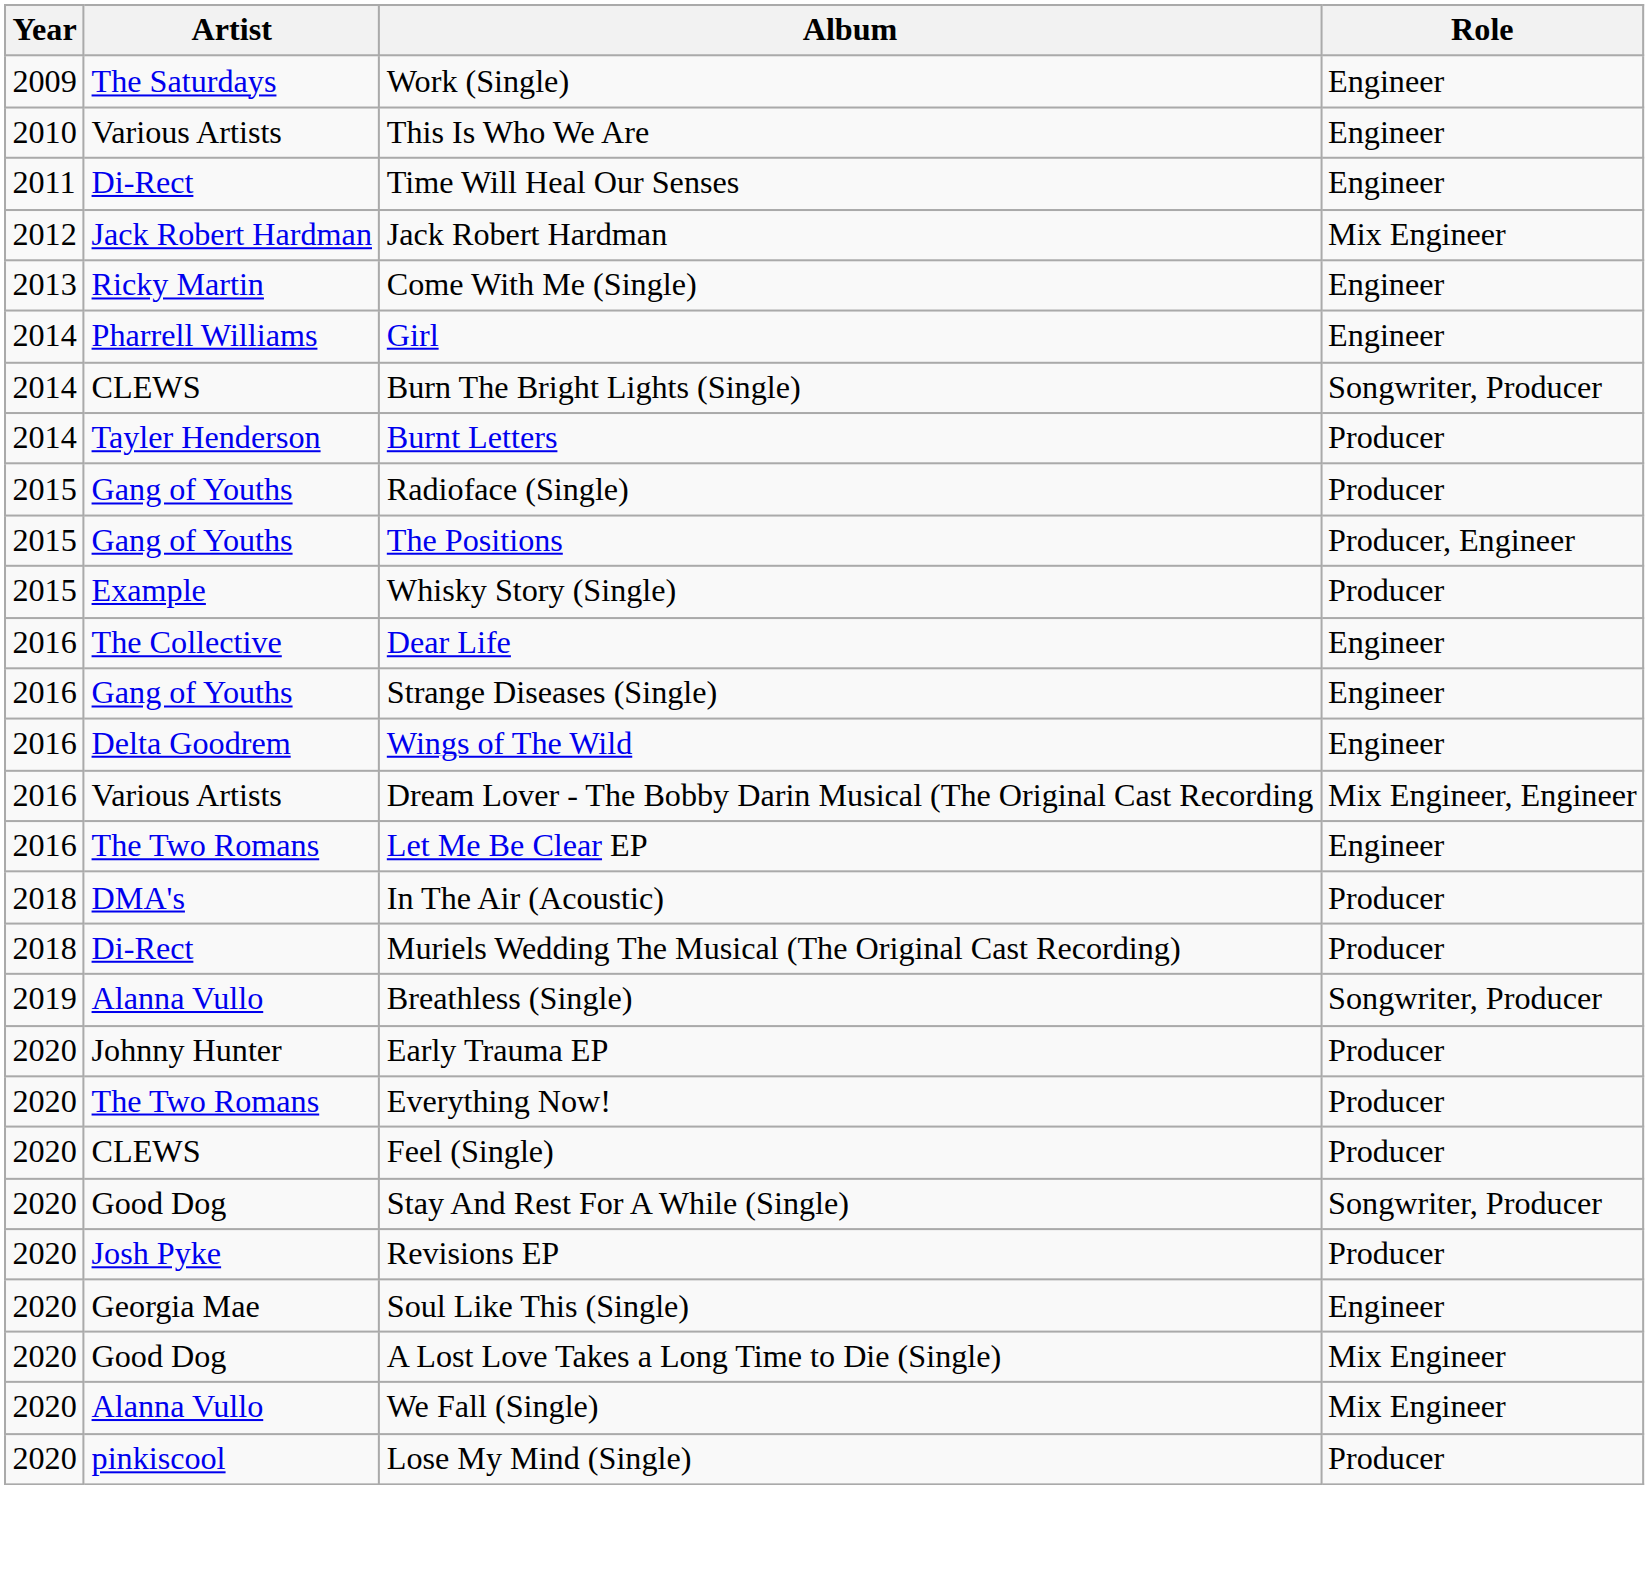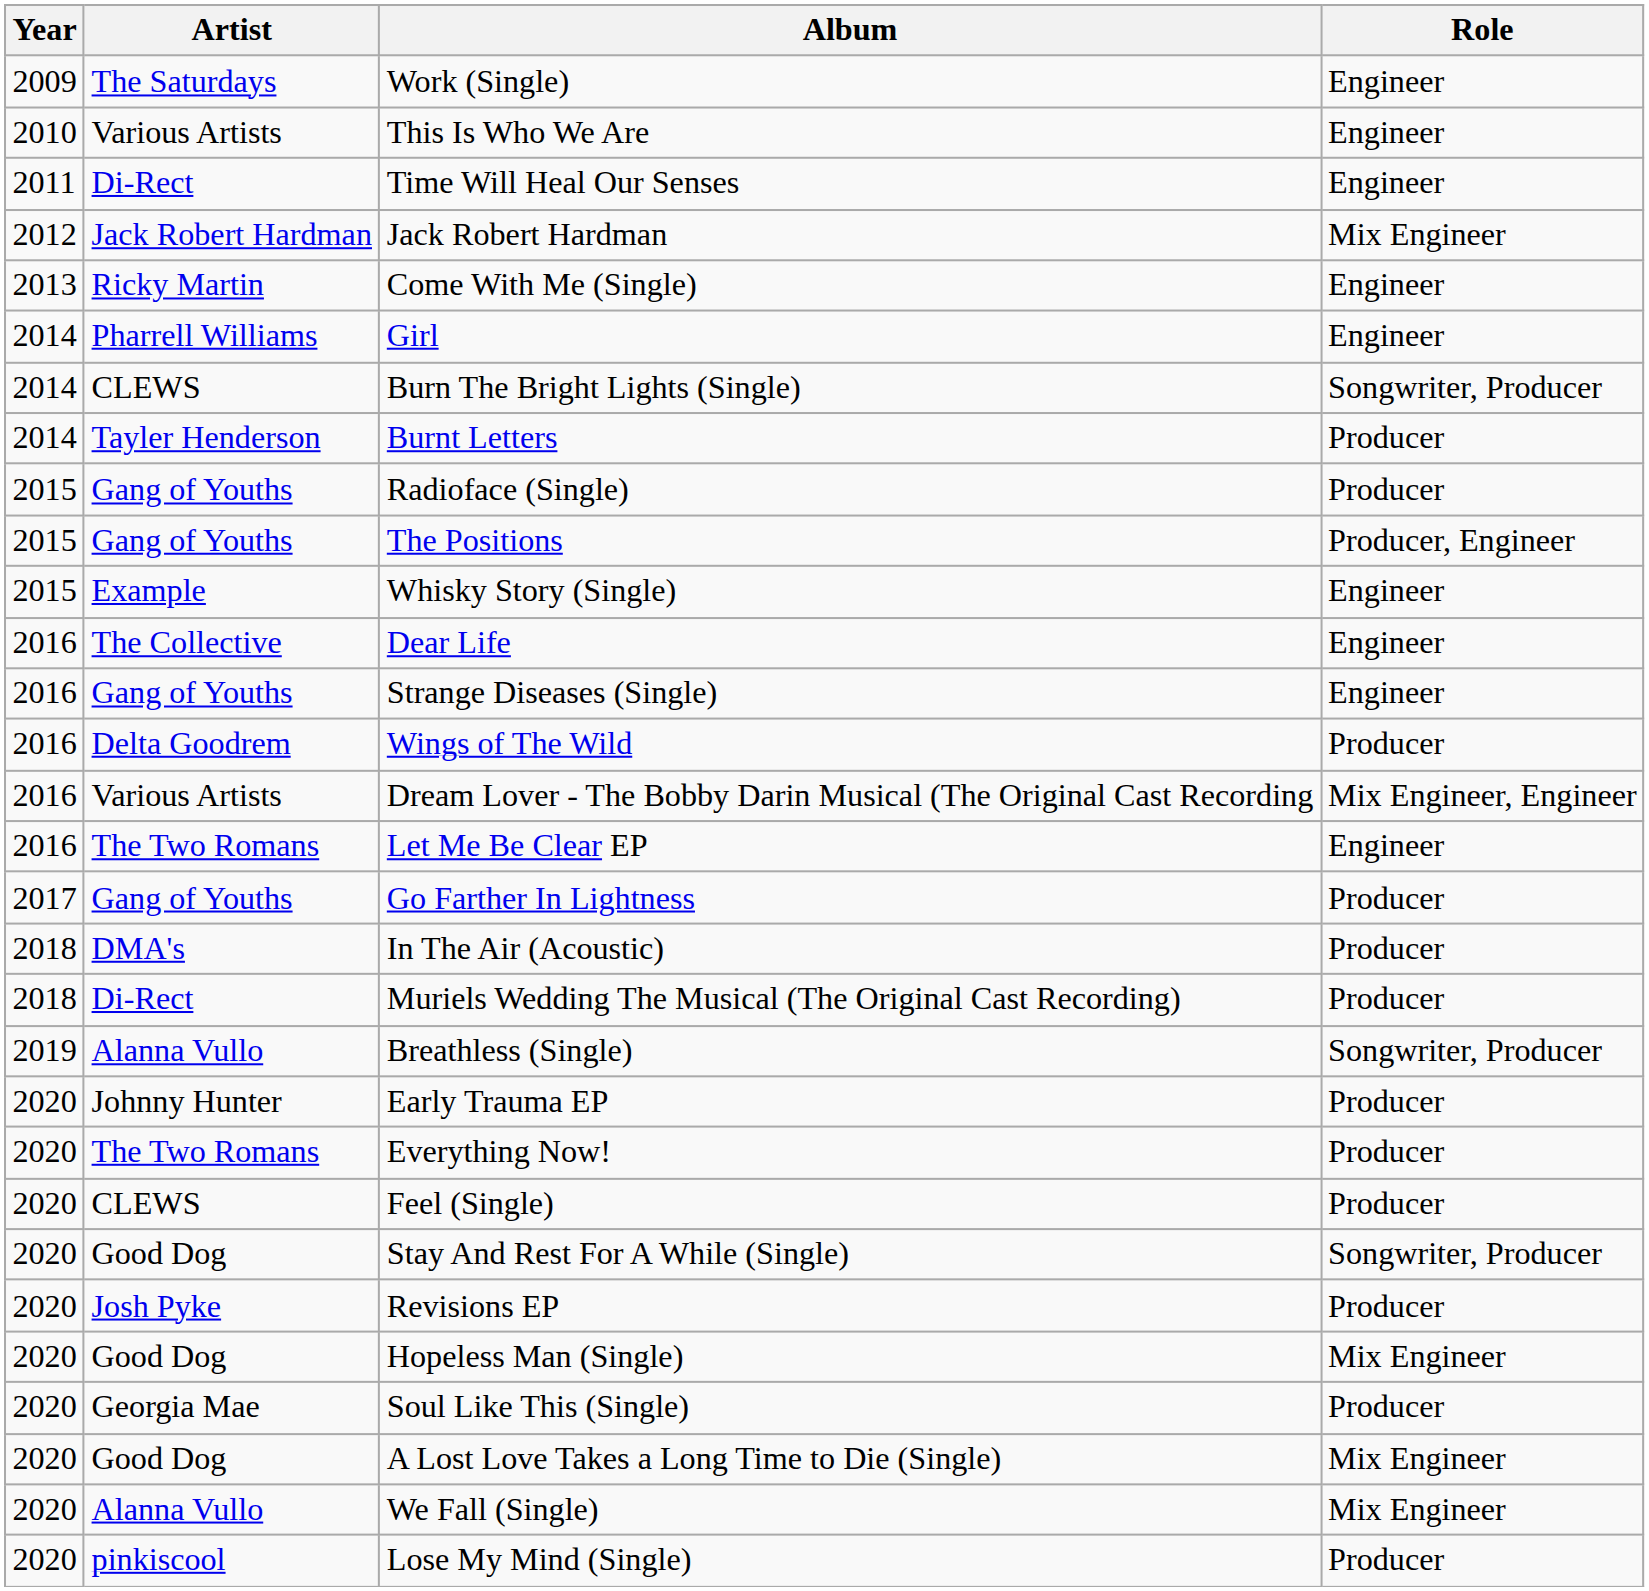Whisky Story (Single) | Role: Producer -> Engineer
Wings of The Wild | Role: Engineer -> Producer
+ row: 2017 | Gang of Youths | Go Farther In Lightness | Producer
+ row: 2020 | Good Dog | Hopeless Man (Single) | Mix Engineer
Soul Like This (Single) | Role: Engineer -> Producer
